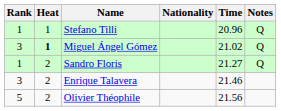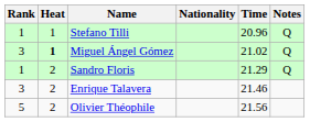Sandro Floris | Time: 21.27 -> 21.29
